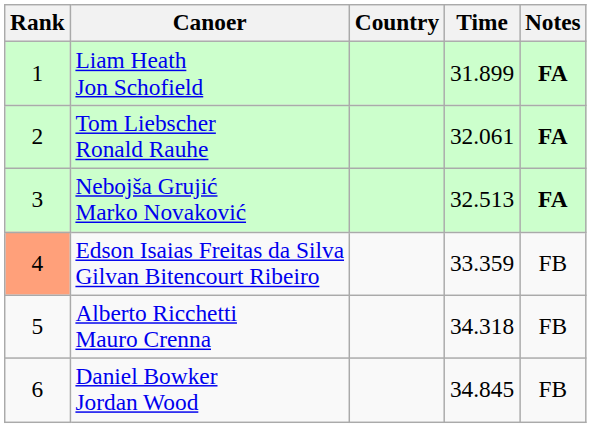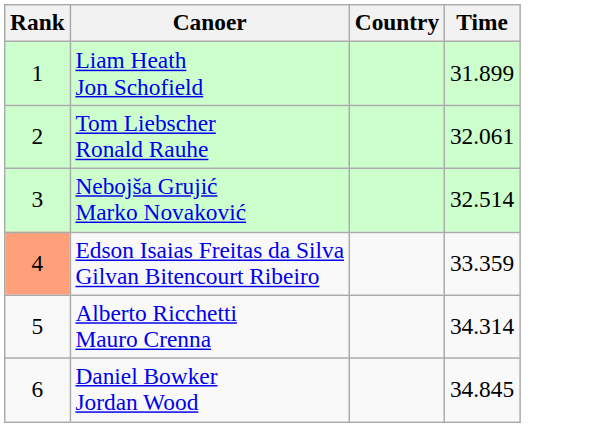- column: Notes | FA | FA | FA | FB | FB | FB
Nebojša Grujić Marko Novaković | Time: 32.513 -> 32.514
Alberto Ricchetti Mauro Crenna | Time: 34.318 -> 34.314
